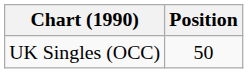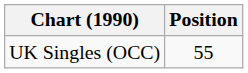UK Singles (OCC) | Position: 50 -> 55
